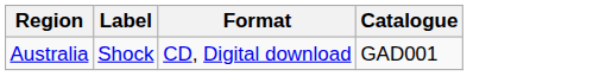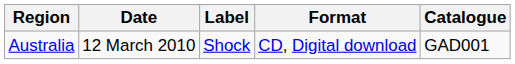+ column: Date | 12 March 2010
